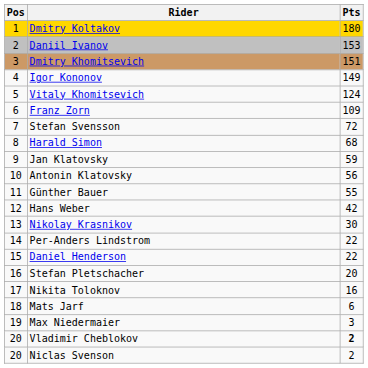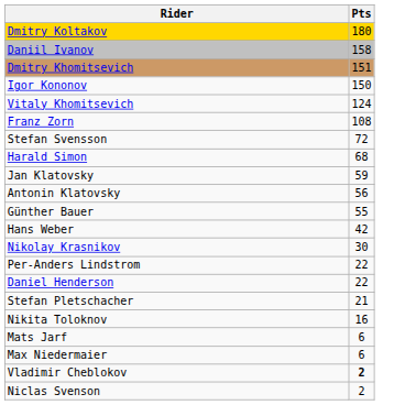- column: Pos | 1 | 2 | 3 | 4 | 5 | 6 | 7 | 8 | 9 | 10 | 11 | 12 | 13 | 14 | 15 | 16 | 17 | 18 | 19 | 20 | 20
Daniil Ivanov | Pts: 153 -> 158
Igor Kononov | Pts: 149 -> 150
Franz Zorn | Pts: 109 -> 108
Stefan Pletschacher | Pts: 20 -> 21
Max Niedermaier | Pts: 3 -> 6
